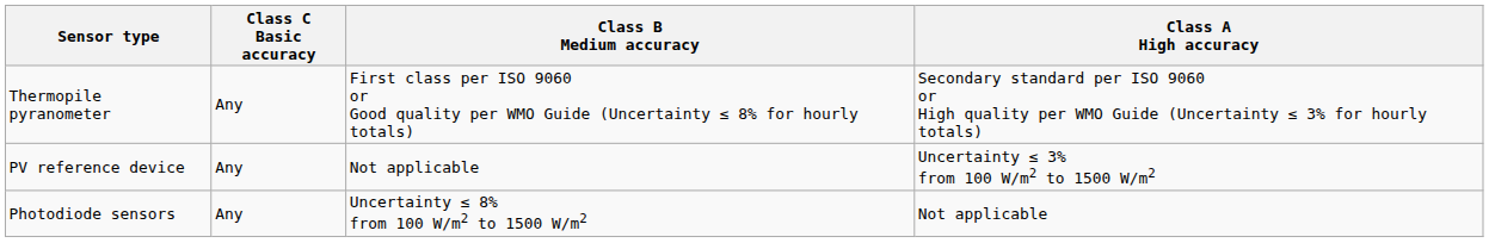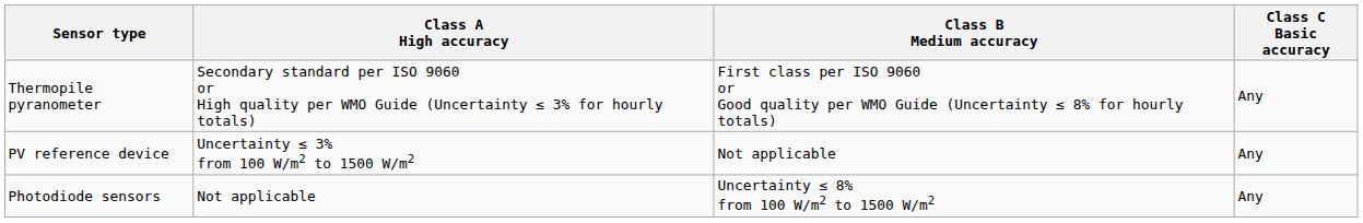columns swapped: Class A High accuracy <-> Class C Basic accuracy
